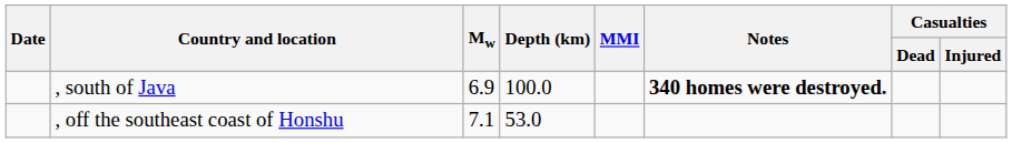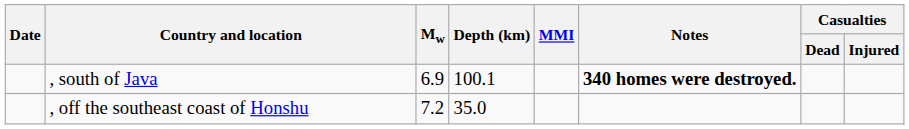, south of Java | Depth (km): 100.0 -> 100.1
, off the southeast coast of Honshu | Mw: 7.1 -> 7.2
, off the southeast coast of Honshu | Depth (km): 53.0 -> 35.0
